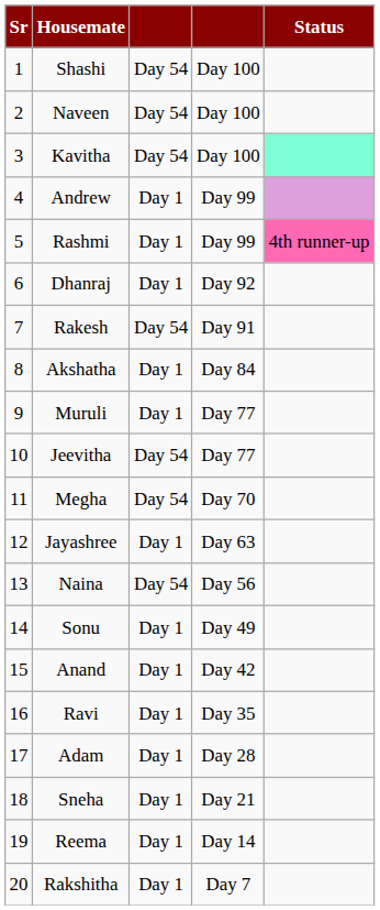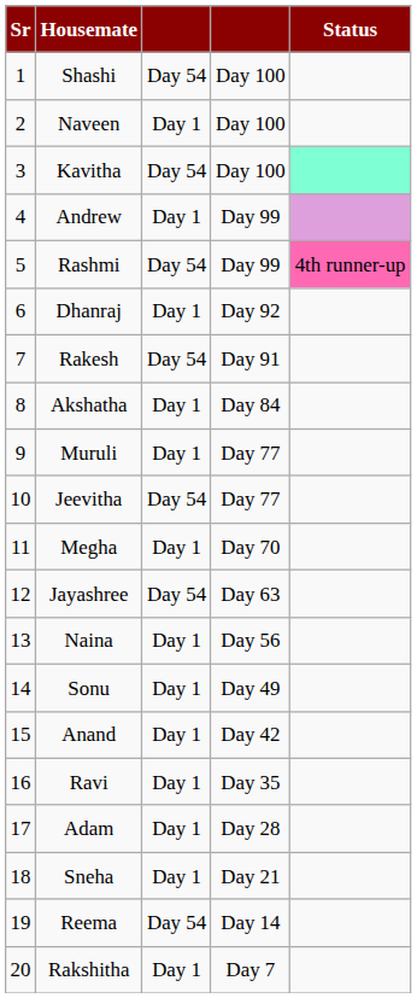Naveen | column 3: Day 54 -> Day 1
Rashmi | column 3: Day 1 -> Day 54
Megha | column 3: Day 54 -> Day 1
Jayashree | column 3: Day 1 -> Day 54
Naina | column 3: Day 54 -> Day 1
Reema | column 3: Day 1 -> Day 54
